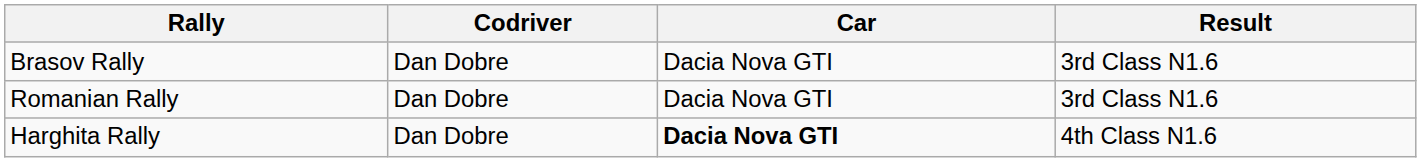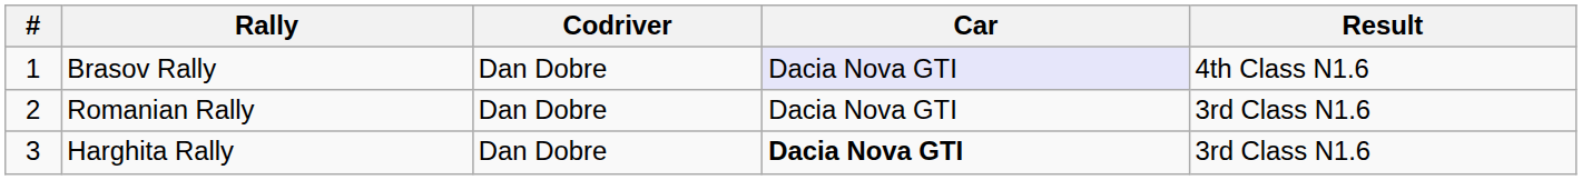+ column: # | 1 | 2 | 3
Brasov Rally | Car: no background -> lavender background
Brasov Rally | Result: 3rd Class N1.6 -> 4th Class N1.6
Harghita Rally | Result: 4th Class N1.6 -> 3rd Class N1.6
